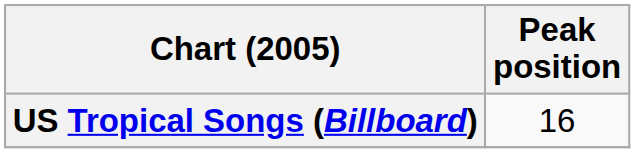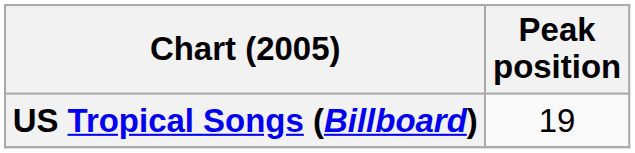US Tropical Songs (Billboard) | Peak position: 16 -> 19
